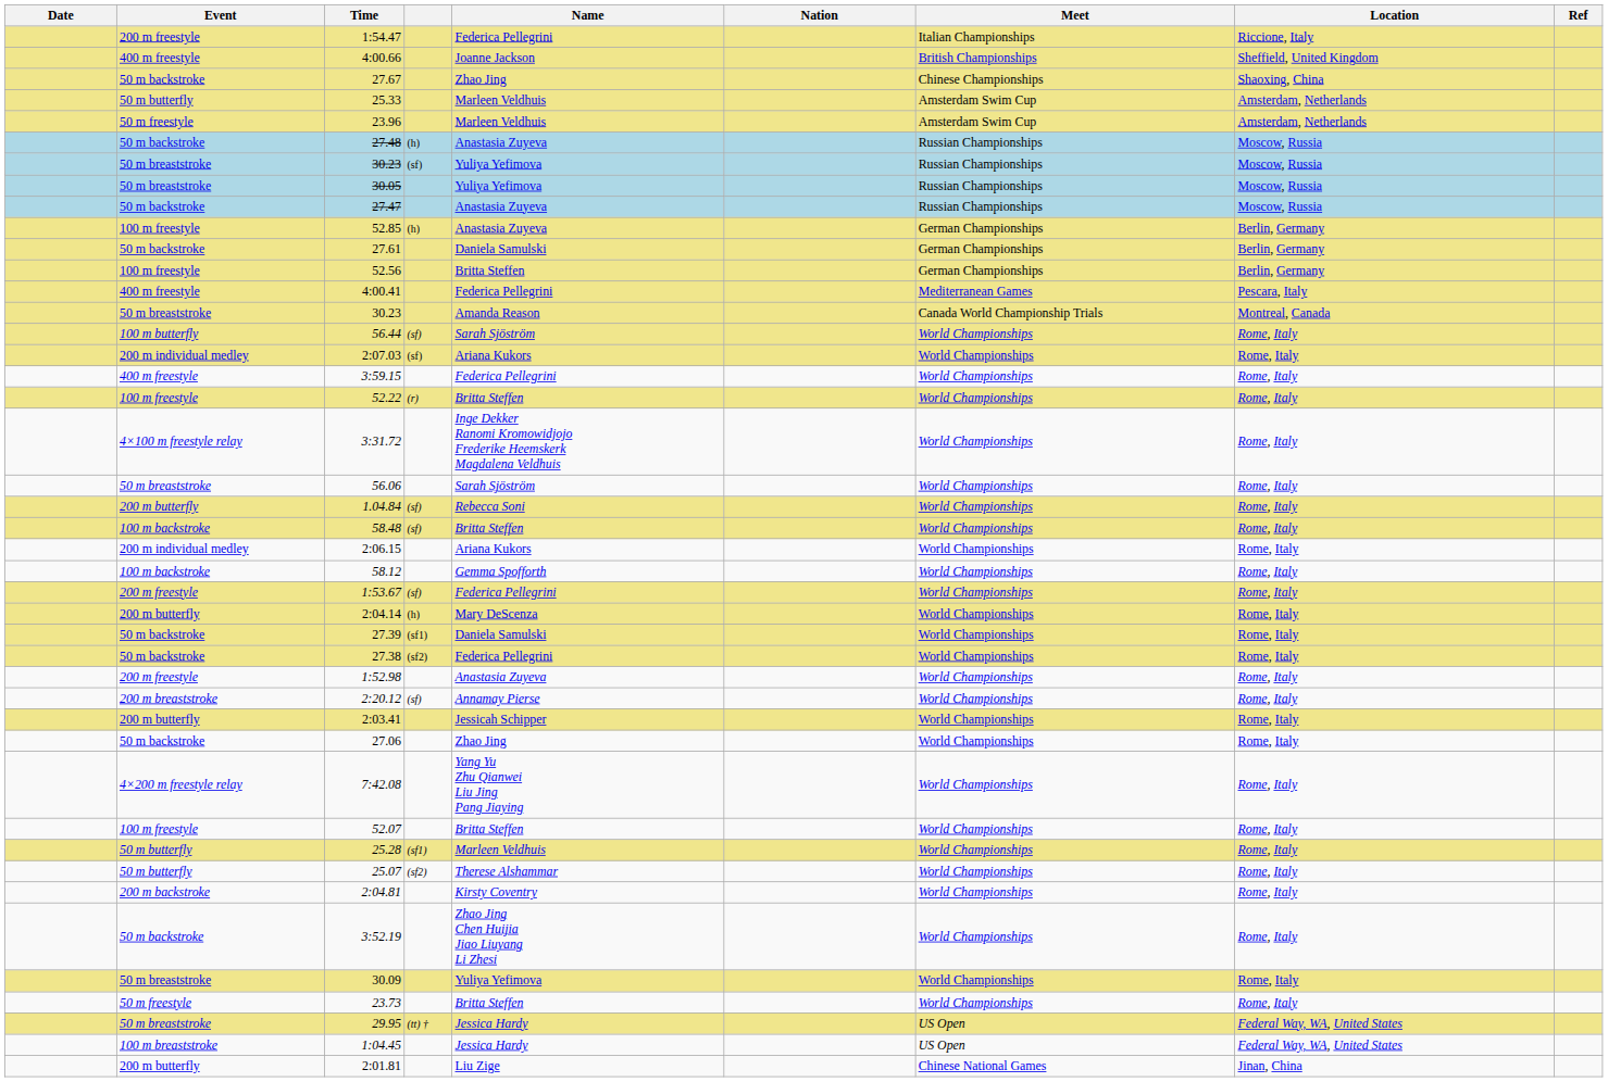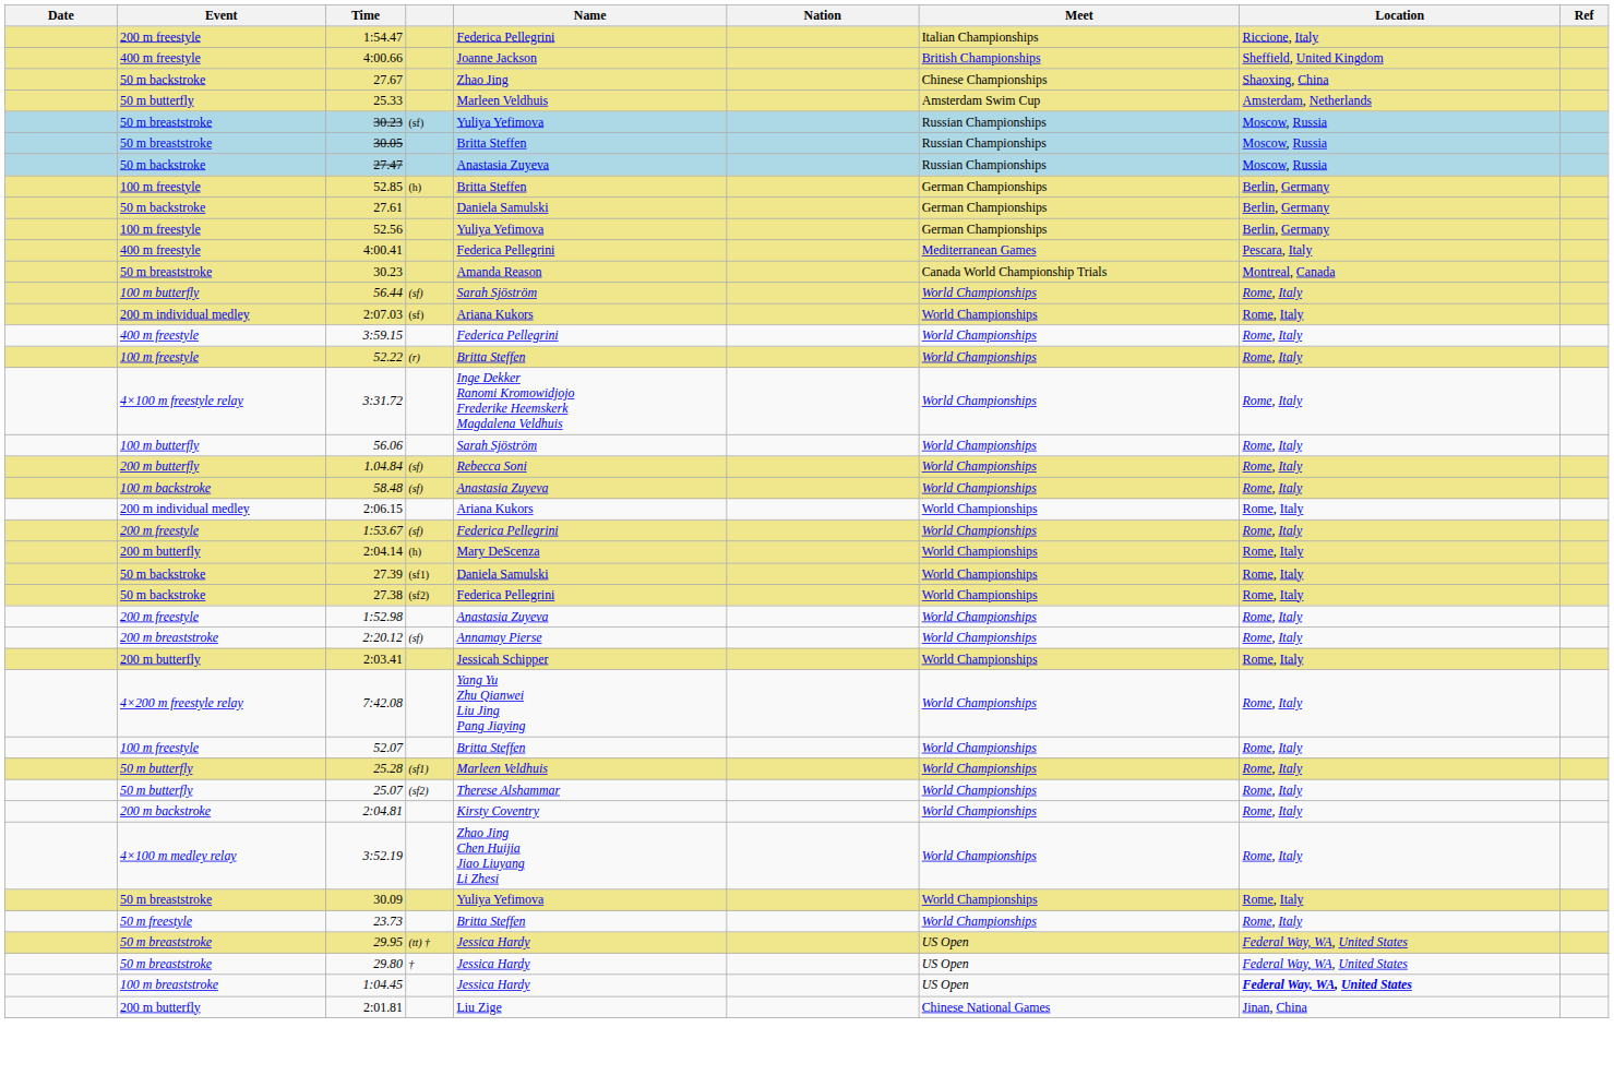- row: 50 m freestyle | 23.96 | Marleen Veldhuis | Amsterdam Swim Cup | Amsterdam, Netherlands
- row: 50 m backstroke | 27.48 | (h) | Anastasia Zuyeva | Russian Championships | Moscow, Russia
30.05 | Name: Yuliya Yefimova -> Britta Steffen
52.85 | Name: Anastasia Zuyeva -> Britta Steffen
52.56 | Name: Britta Steffen -> Yuliya Yefimova
56.06 | Event: 50 m breaststroke -> 100 m butterfly
58.48 | Name: Britta Steffen -> Anastasia Zuyeva
- row: 100 m backstroke | 58.12 | Gemma Spofforth | World Championships | Rome, Italy
- row: 50 m backstroke | 27.06 | Zhao Jing | World Championships | Rome, Italy
3:52.19 | Event: 50 m backstroke -> 4×100 m medley relay
+ row: 50 m breaststroke | 29.80 | † | Jessica Hardy | US Open | Federal Way, WA, United States
1:04.45 | Location: normal -> bold
